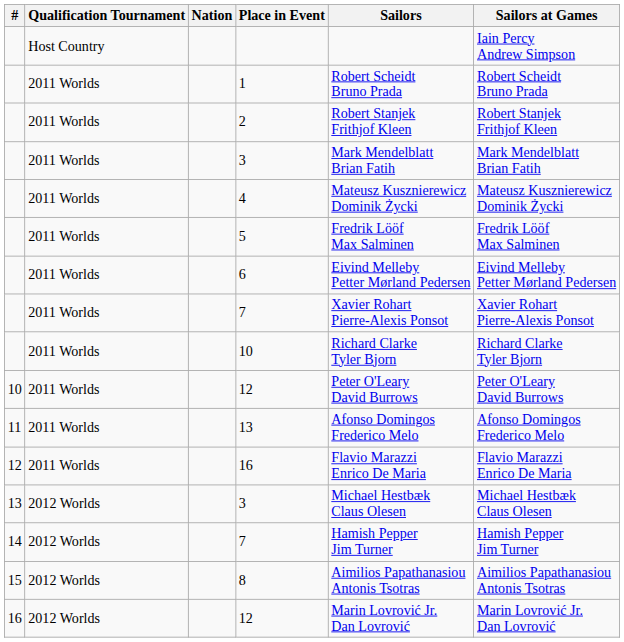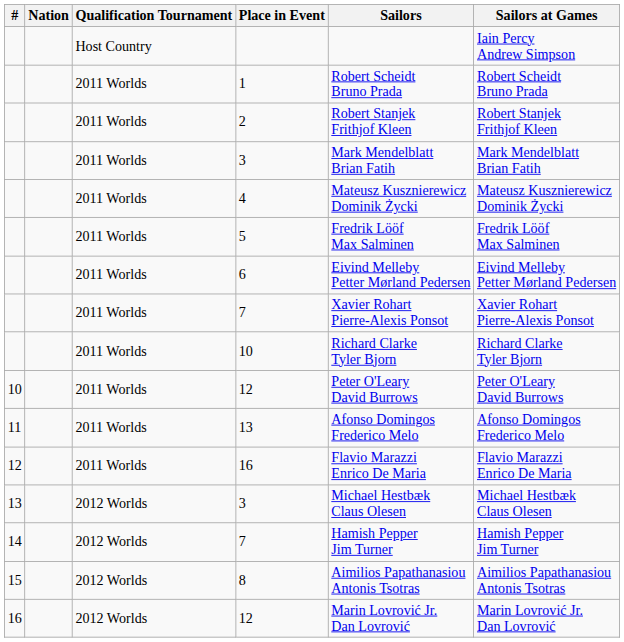columns swapped: Nation <-> Qualification Tournament
